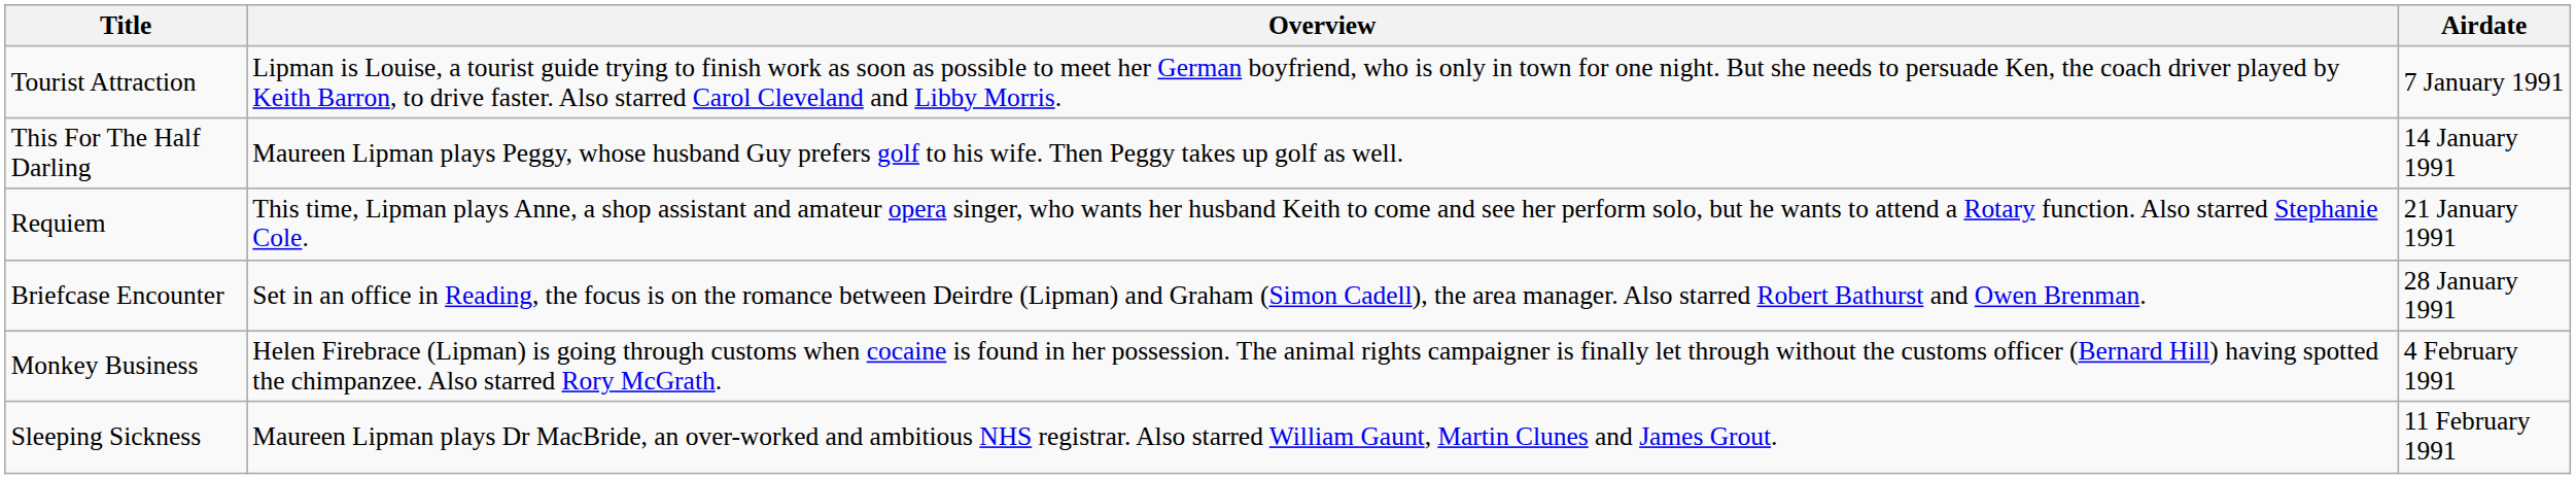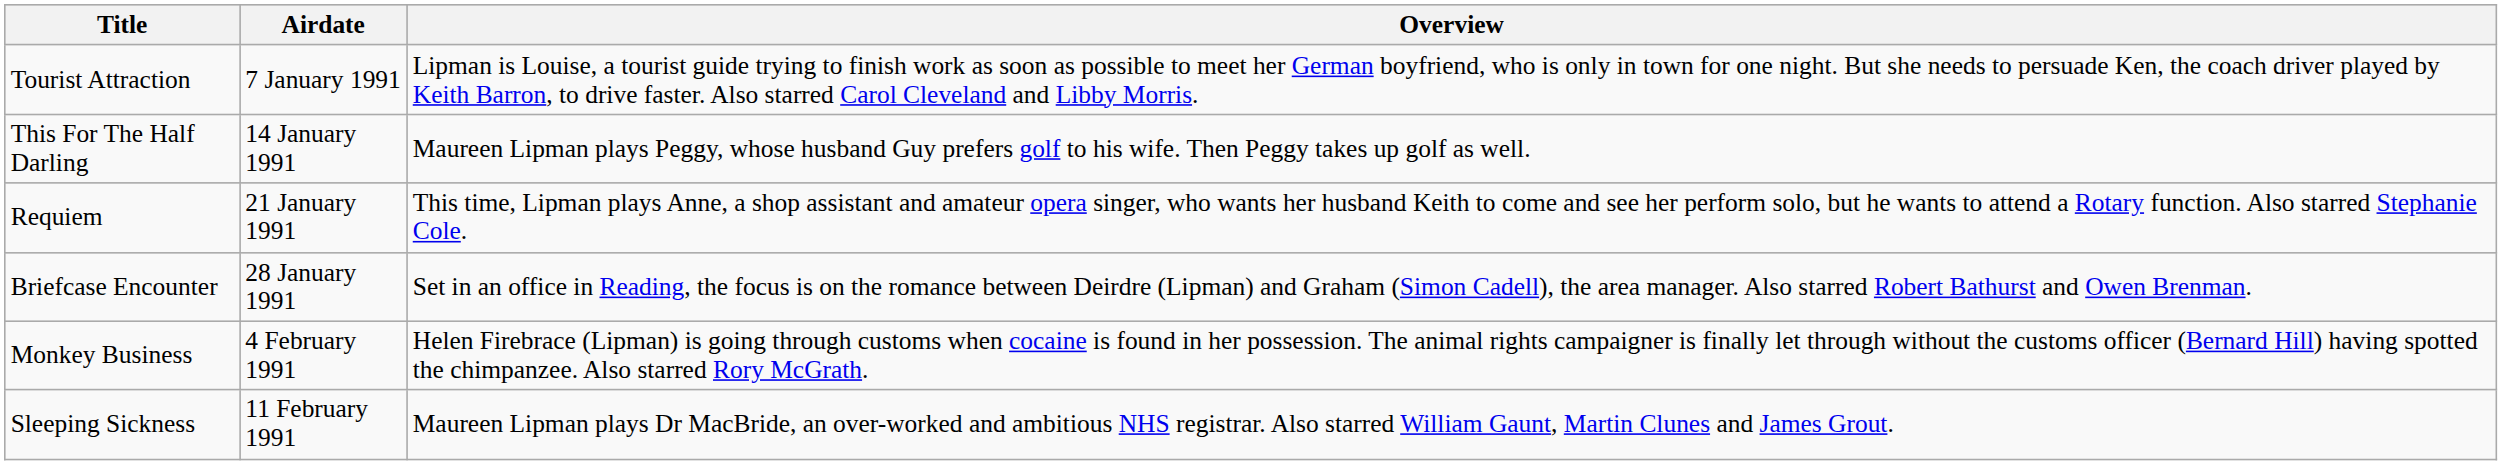columns swapped: Airdate <-> Overview
